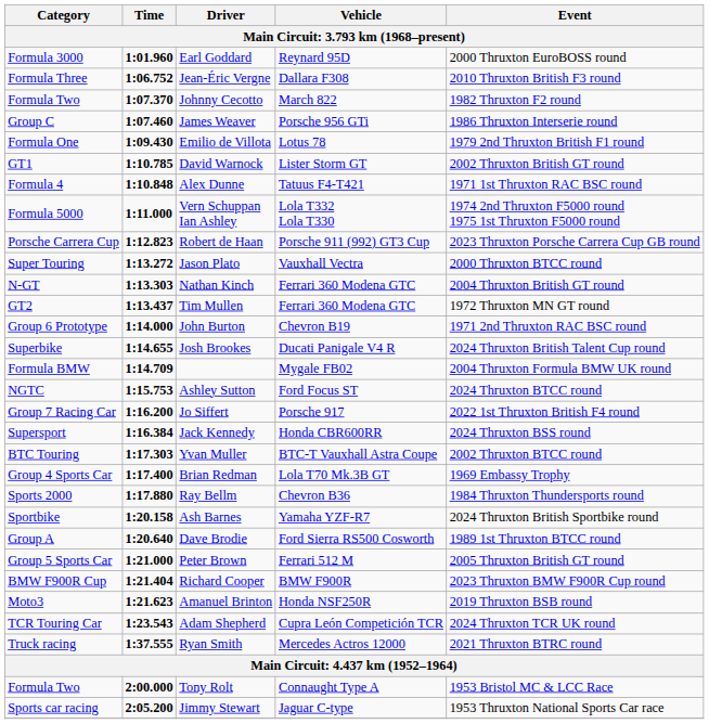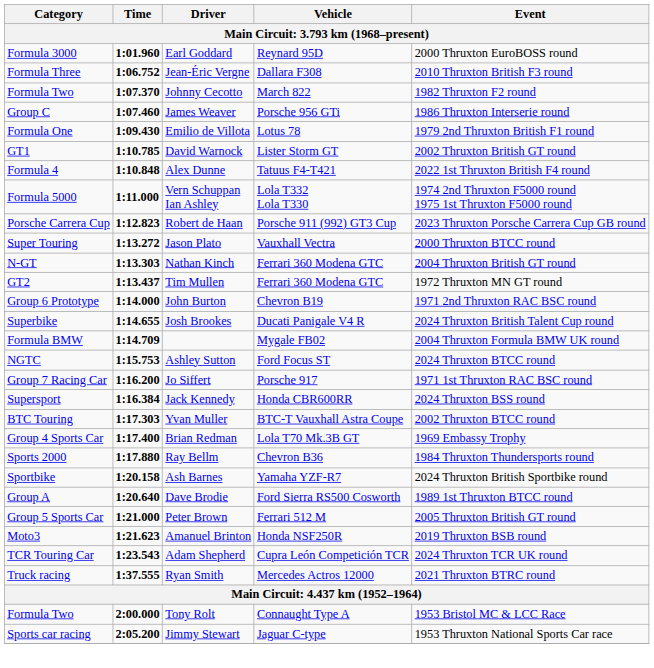Alex Dunne | Event: 1971 1st Thruxton RAC BSC round -> 2022 1st Thruxton British F4 round
Jo Siffert | Event: 2022 1st Thruxton British F4 round -> 1971 1st Thruxton RAC BSC round
- row: BMW F900R Cup | 1:21.404 | Richard Cooper | BMW F900R | 2023 Thruxton BMW F900R Cup round
